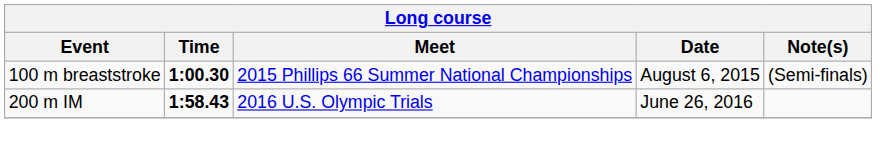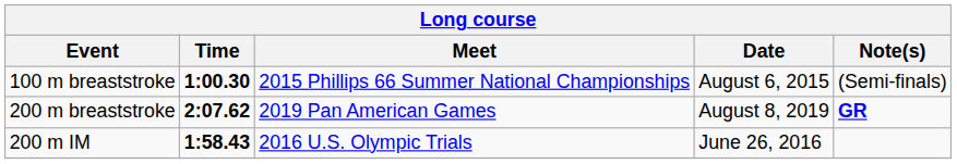+ row: 200 m breaststroke | 2:07.62 | 2019 Pan American Games | August 8, 2019 | GR
